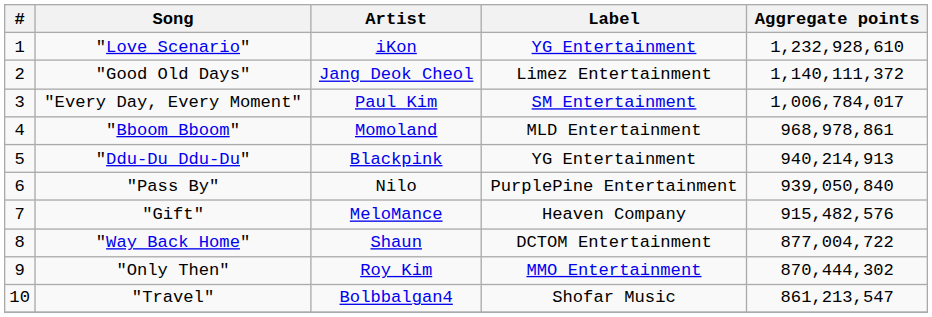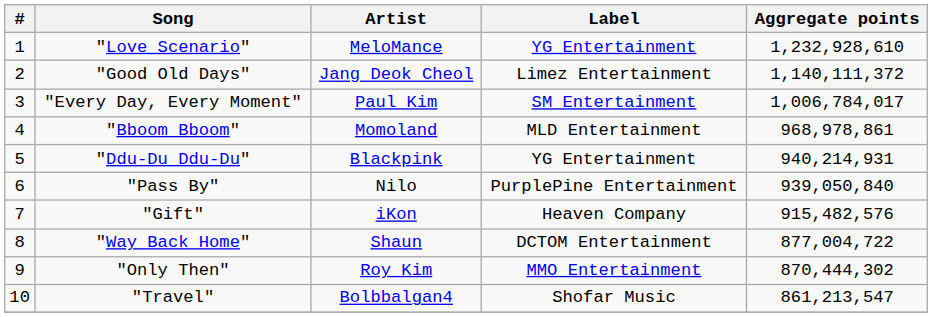"Love Scenario" | Artist: iKon -> MeloMance
"Ddu-Du Ddu-Du" | Aggregate points: 940,214,913 -> 940,214,931
"Gift" | Artist: MeloMance -> iKon
